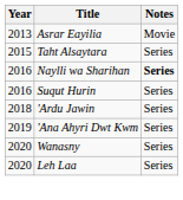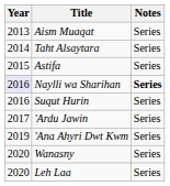- row: 2013 | Asrar Eayilia | Movie
+ row: 2013 | Aism Muaqat | Series
Taht Alsaytara | Year: 2015 -> 2014
+ row: 2015 | Astifa | Series
Naylli wa Sharihan | Year: no background -> lavender background
'Ardu Jawin | Year: 2018 -> 2017
